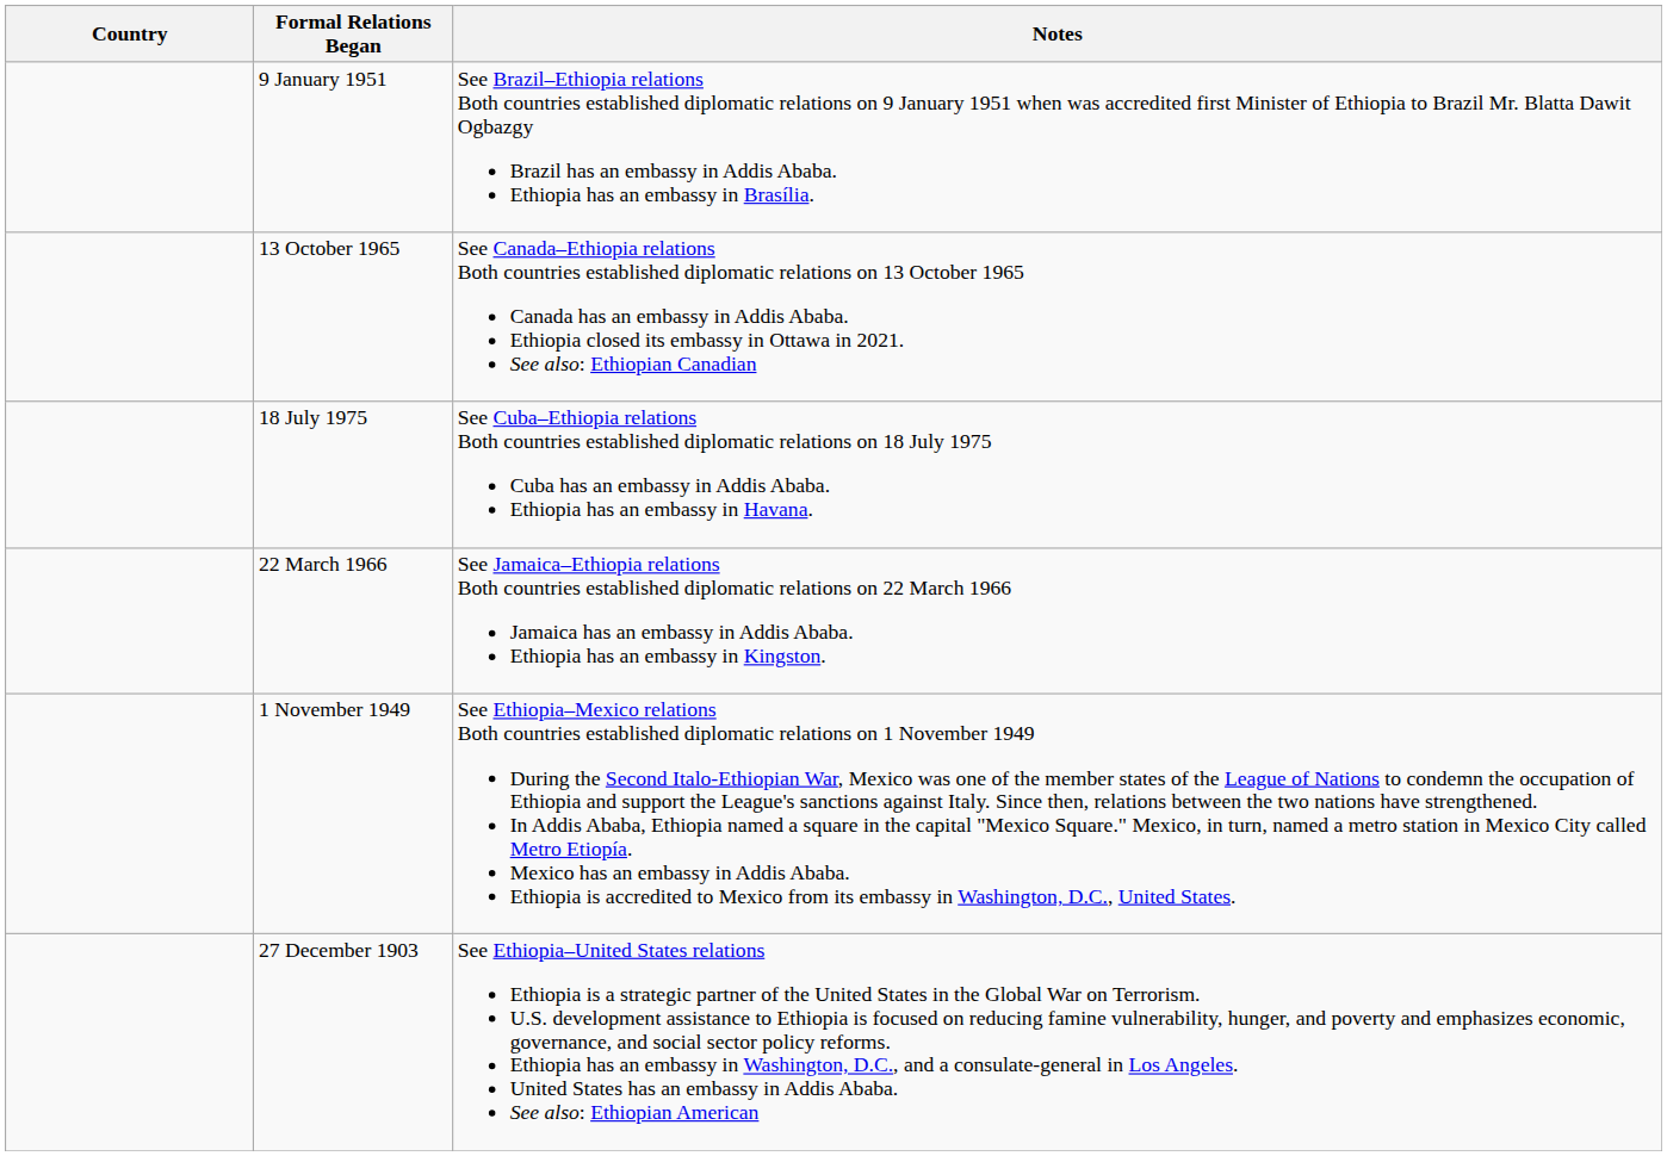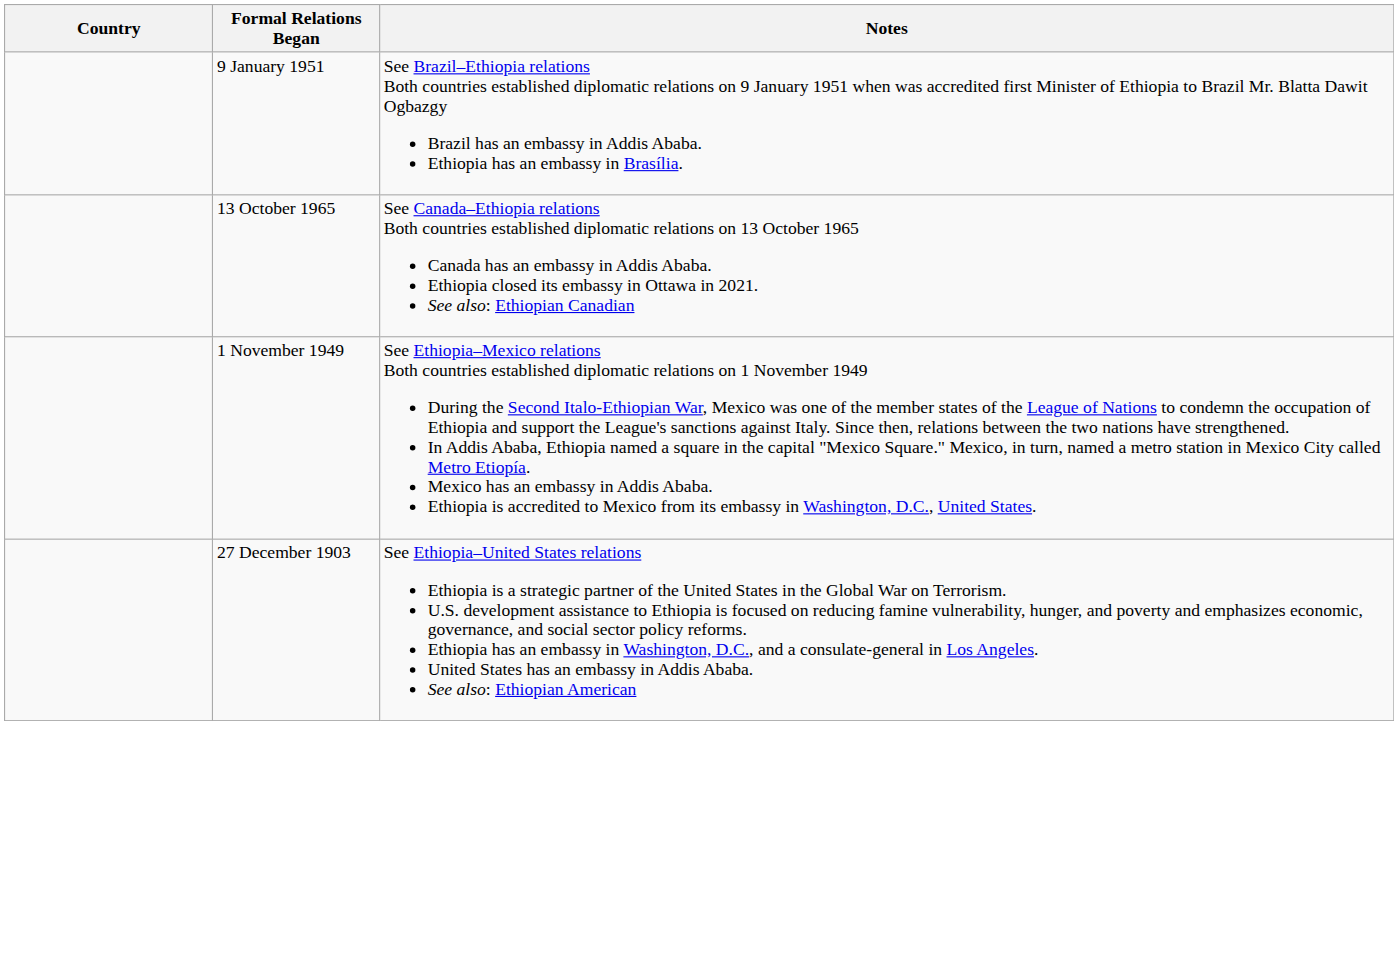- row: 18 July 1975 | See Cuba–Ethiopia relations Both countries established diplomatic relations on 18 July 1975 Cuba has an embassy in Addis Ababa. Ethiopia has an embassy in Havana.
- row: 22 March 1966 | See Jamaica–Ethiopia relations Both countries established diplomatic relations on 22 March 1966 Jamaica has an embassy in Addis Ababa. Ethiopia has an embassy in Kingston.
